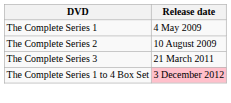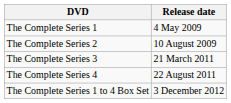+ row: The Complete Series 4 | 22 August 2011
The Complete Series 1 to 4 Box Set | Release date: pink background -> no background
